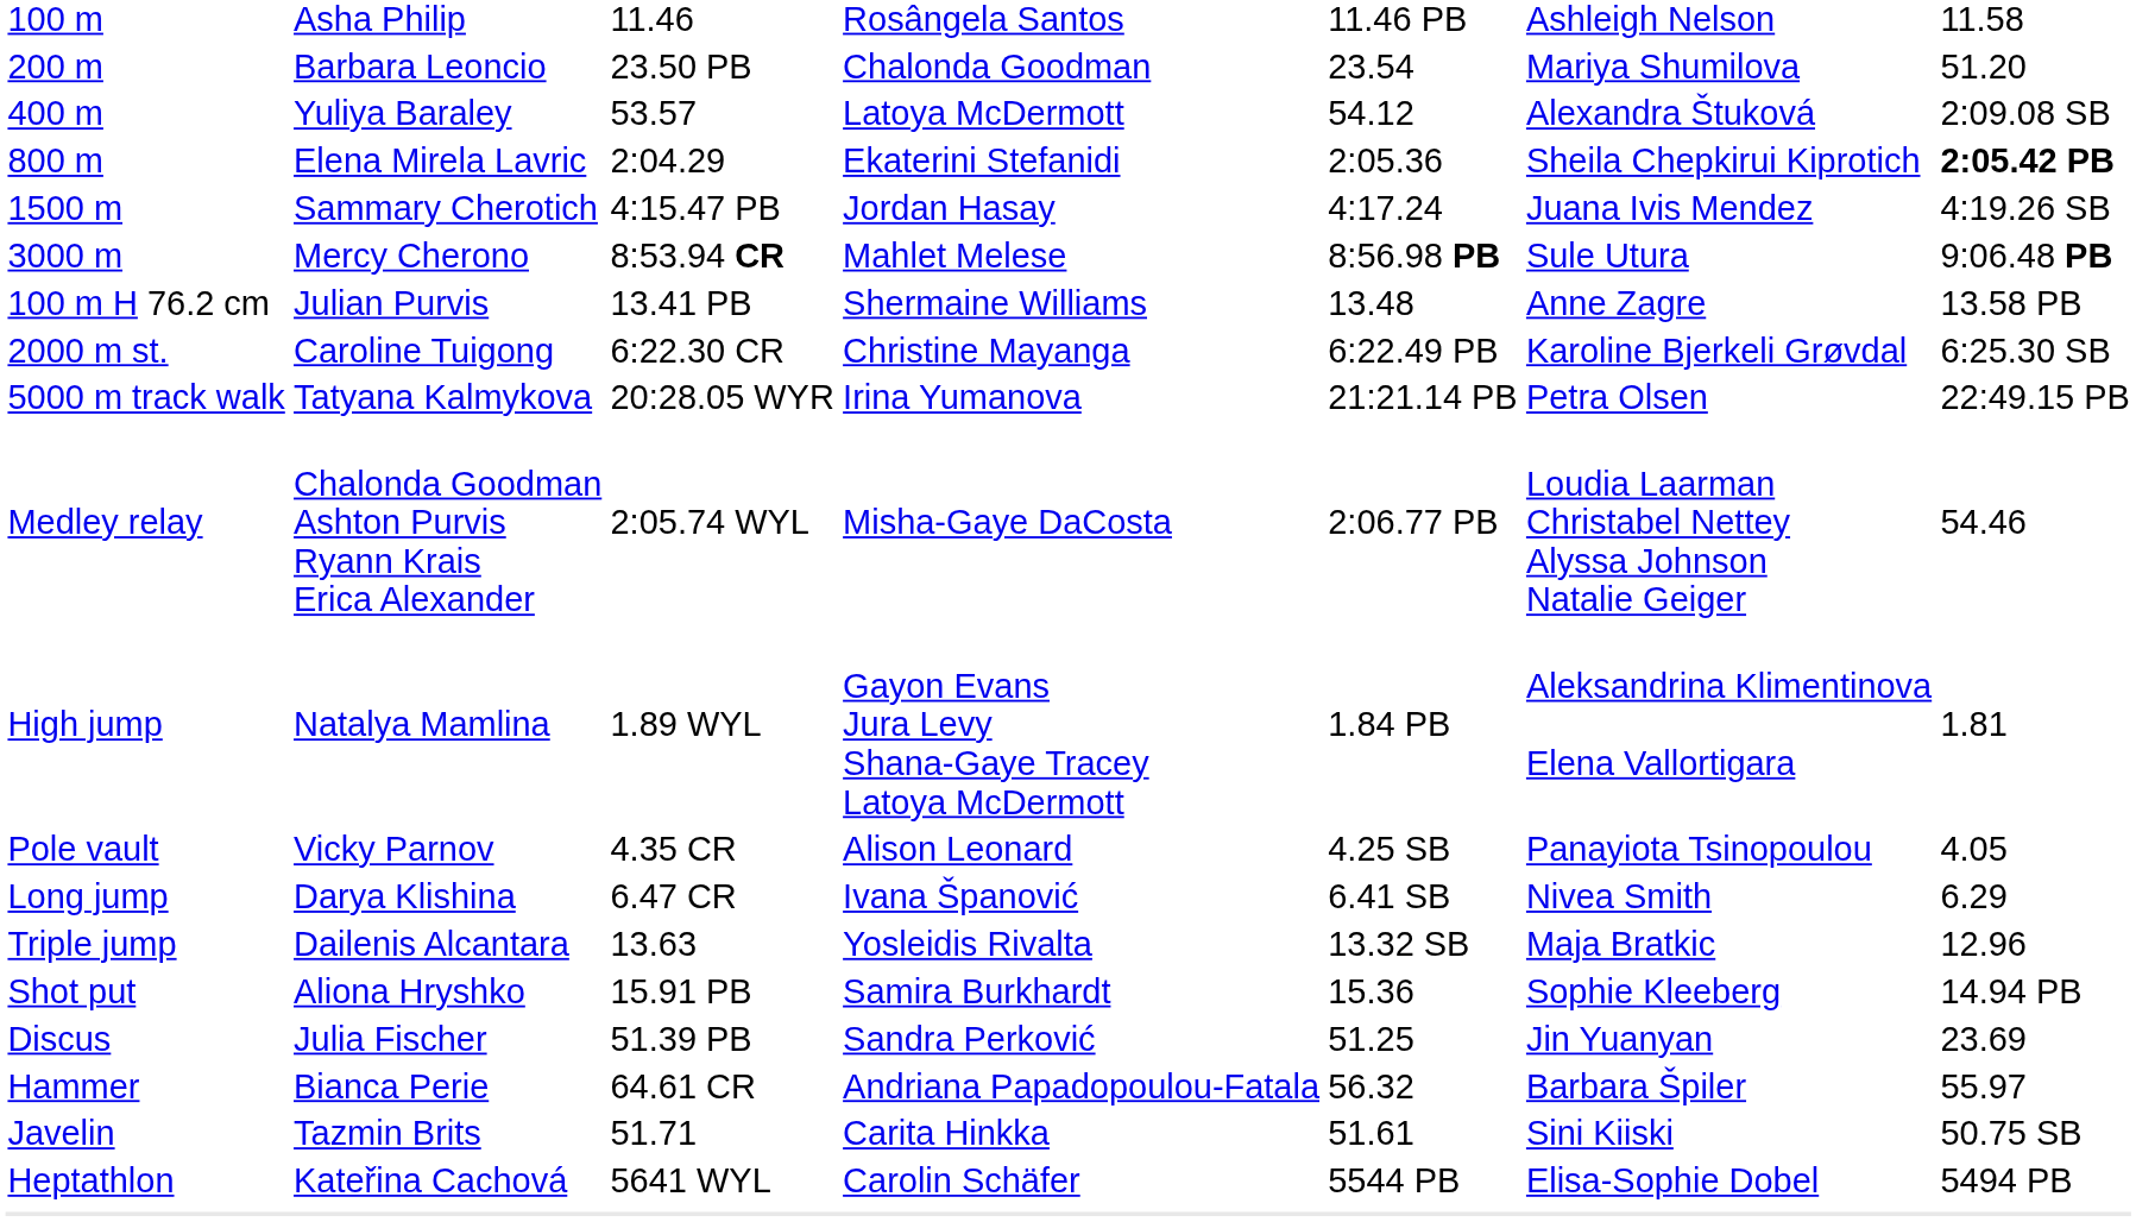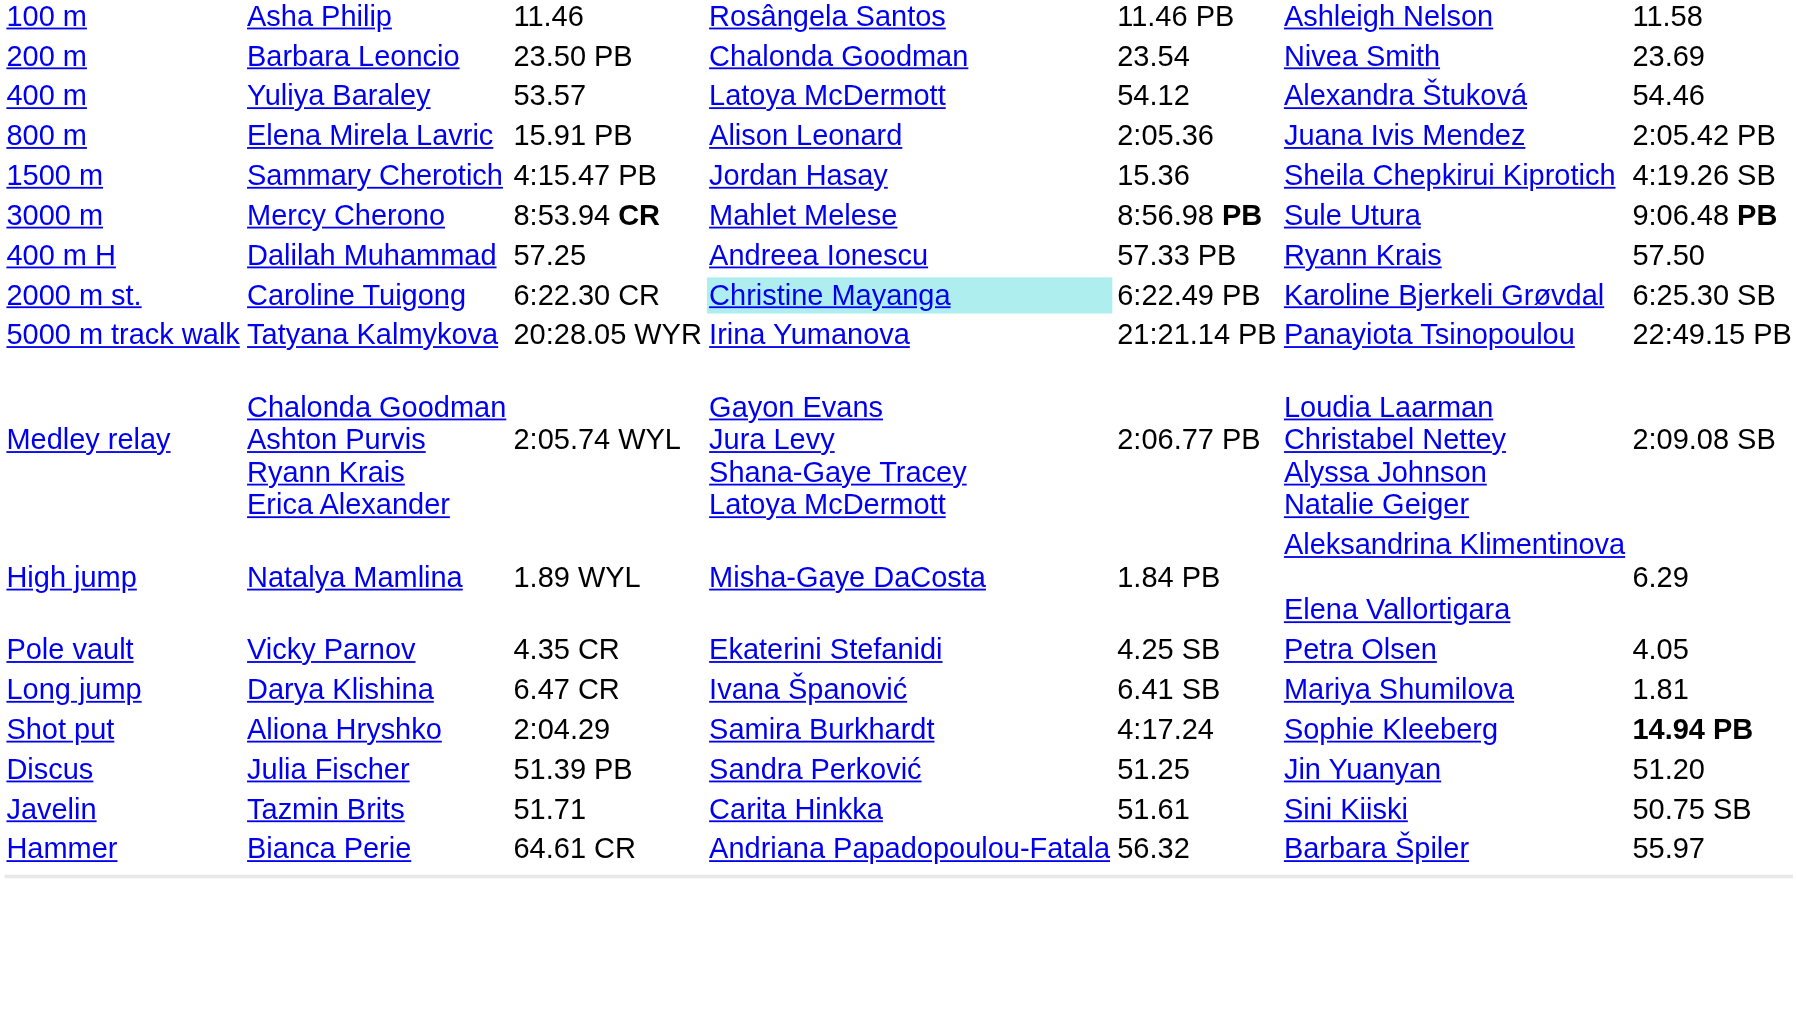200 m | column 6: Mariya Shumilova -> Nivea Smith
200 m | column 7: 51.20 -> 23.69
400 m | column 7: 2:09.08 SB -> 54.46
800 m | column 3: 2:04.29 -> 15.91 PB
800 m | column 4: Ekaterini Stefanidi -> Alison Leonard
800 m | column 6: Sheila Chepkirui Kiprotich -> Juana Ivis Mendez
800 m | column 7: bold -> normal
1500 m | column 5: 4:17.24 -> 15.36
1500 m | column 6: Juana Ivis Mendez -> Sheila Chepkirui Kiprotich
- row: 100 m H 76.2 cm | Julian Purvis | 13.41 PB | Shermaine Williams | 13.48 | Anne Zagre | 13.58 PB
+ row: 400 m H | Dalilah Muhammad | 57.25 | Andreea Ionescu | 57.33 PB | Ryann Krais | 57.50
2000 m st. | column 4: no background -> paleturquoise background
5000 m track walk | column 6: Petra Olsen -> Panayiota Tsinopoulou
Medley relay | column 4: Misha-Gaye DaCosta -> Gayon Evans Jura Levy Shana-Gaye Tracey Latoya McDermott
Medley relay | column 7: 54.46 -> 2:09.08 SB
High jump | column 4: Gayon Evans Jura Levy Shana-Gaye Tracey Latoya McDermott -> Misha-Gaye DaCosta
High jump | column 7: 1.81 -> 6.29
Pole vault | column 4: Alison Leonard -> Ekaterini Stefanidi
Pole vault | column 6: Panayiota Tsinopoulou -> Petra Olsen
Long jump | column 6: Nivea Smith -> Mariya Shumilova
Long jump | column 7: 6.29 -> 1.81
- row: Triple jump | Dailenis Alcantara | 13.63 | Yosleidis Rivalta | 13.32 SB | Maja Bratkic | 12.96
Shot put | column 3: 15.91 PB -> 2:04.29
Shot put | column 5: 15.36 -> 4:17.24
Shot put | column 7: normal -> bold
Discus | column 7: 23.69 -> 51.20
rows swapped: Hammer <-> Javelin
- row: Heptathlon | Kateřina Cachová | 5641 WYL | Carolin Schäfer | 5544 PB | Elisa-Sophie Dobel | 5494 PB
